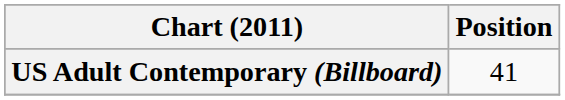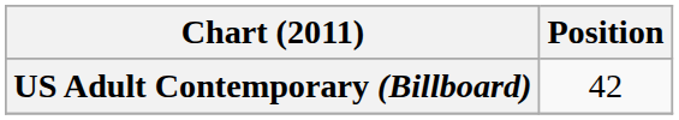US Adult Contemporary (Billboard) | Position: 41 -> 42
